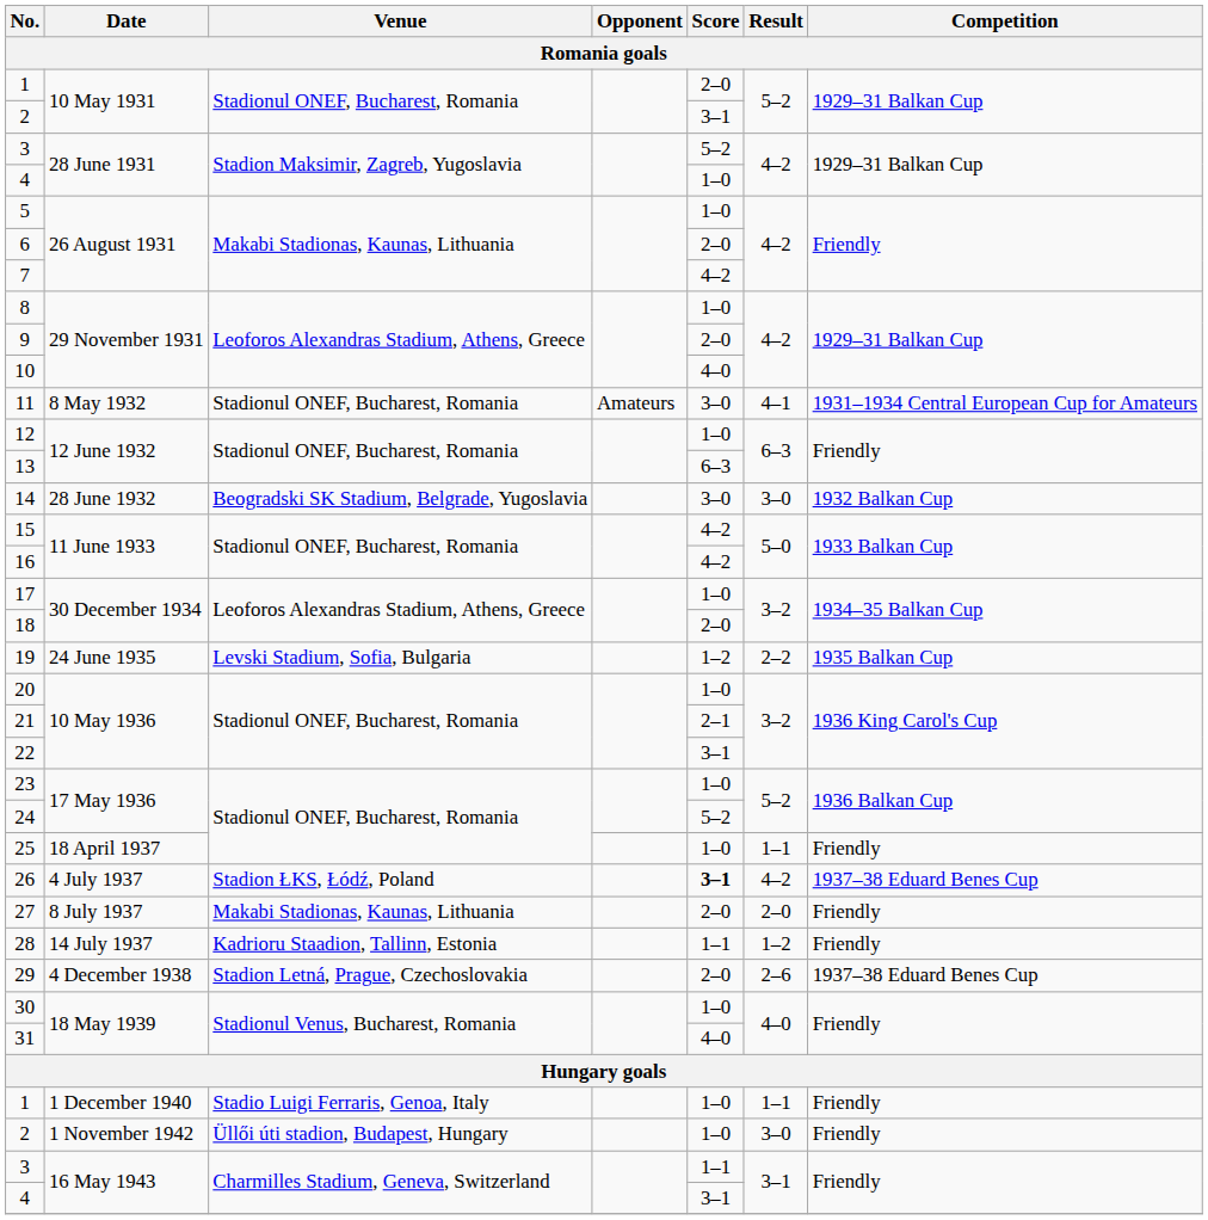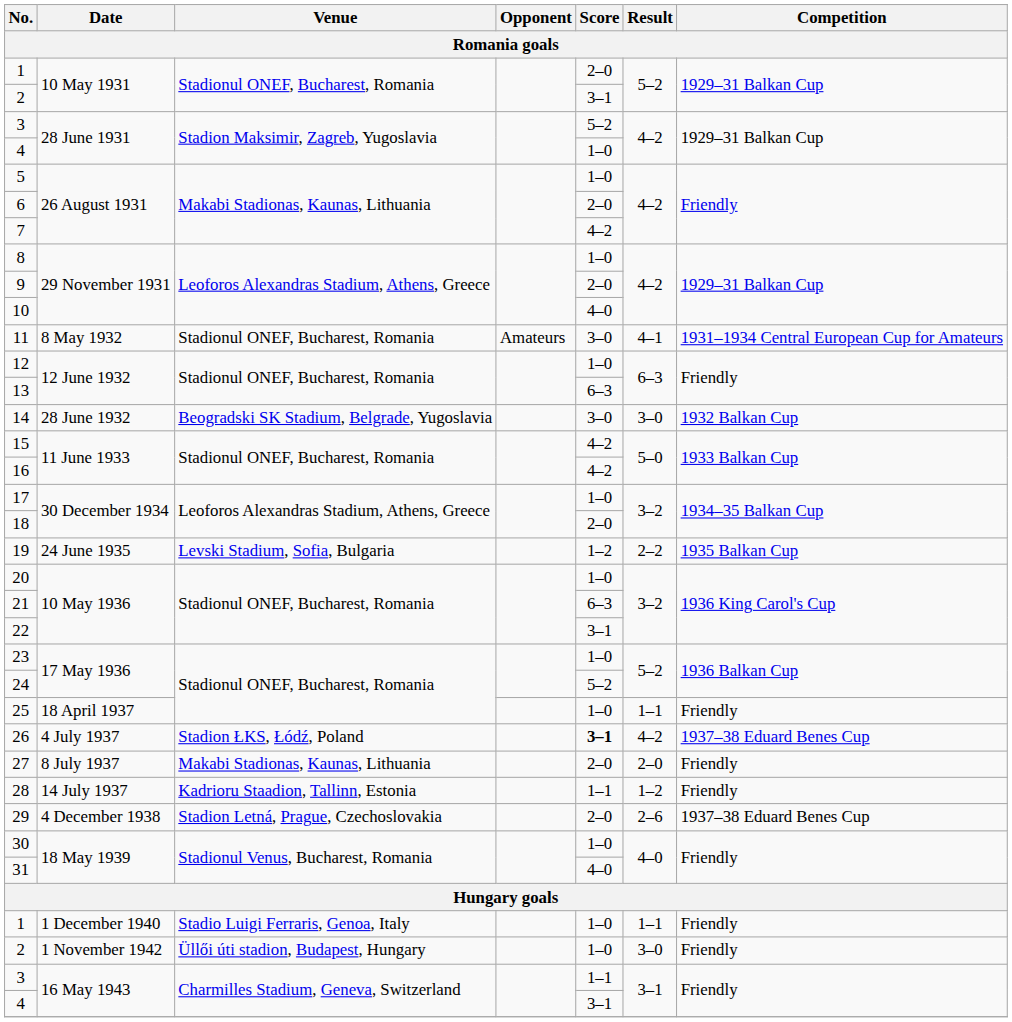21 | Score: 2–1 -> 6–3
